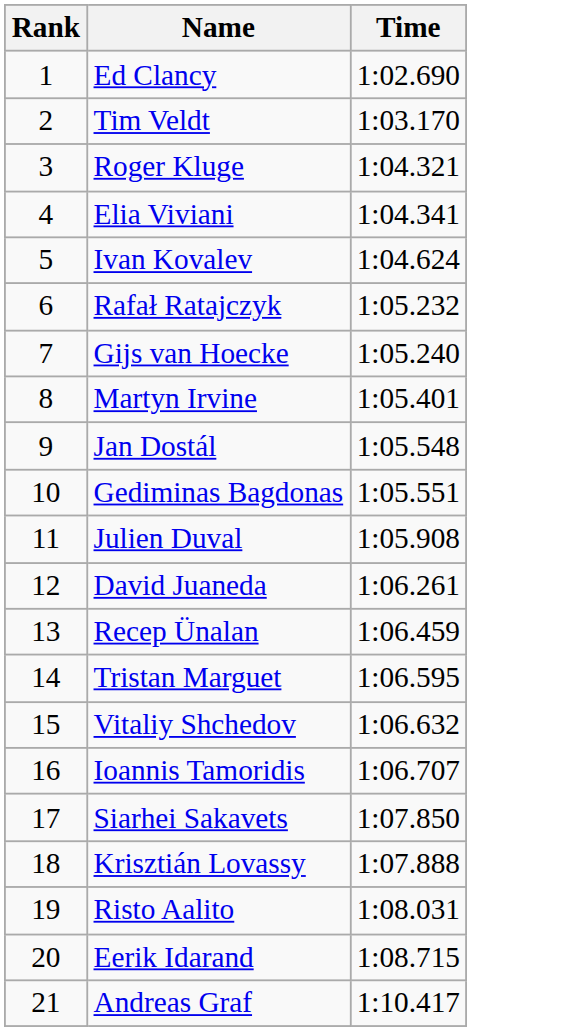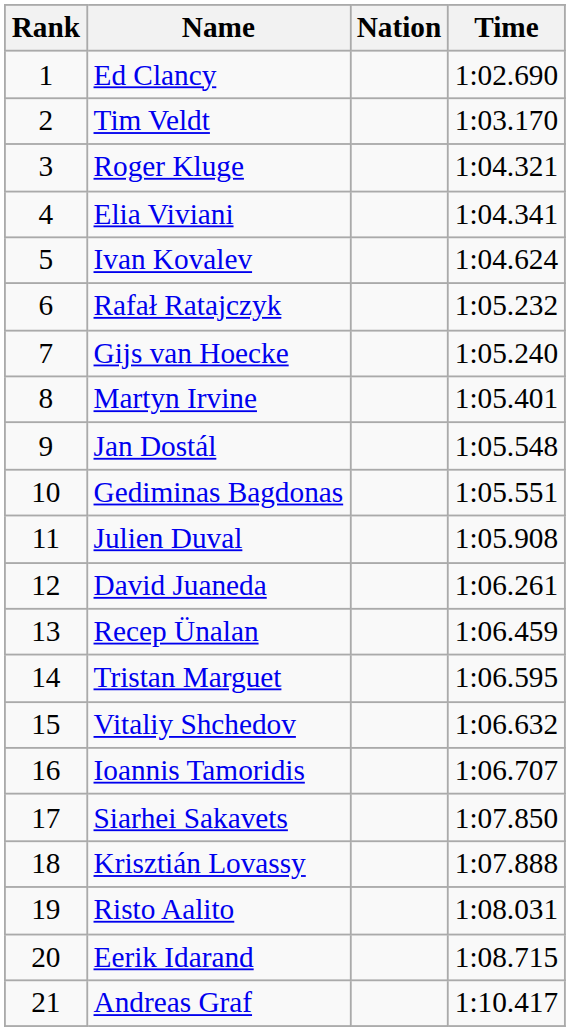+ column: Nation
